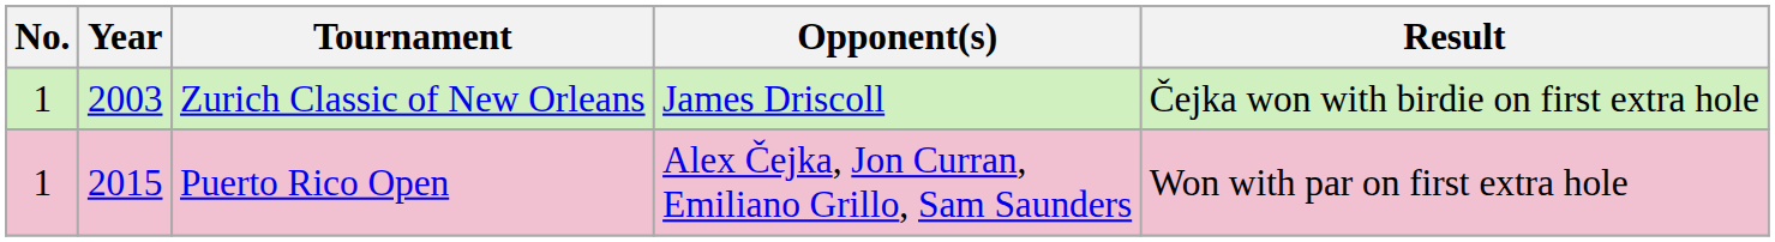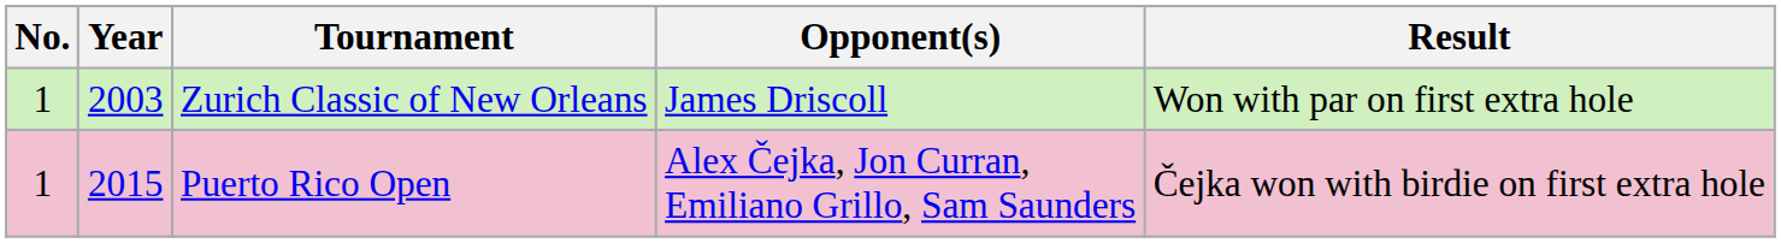Zurich Classic of New Orleans | Result: Čejka won with birdie on first extra hole -> Won with par on first extra hole
Puerto Rico Open | Result: Won with par on first extra hole -> Čejka won with birdie on first extra hole
